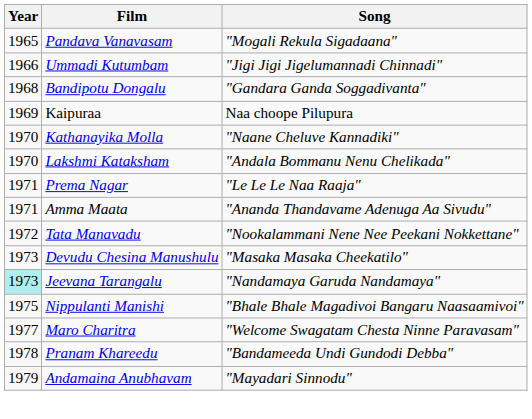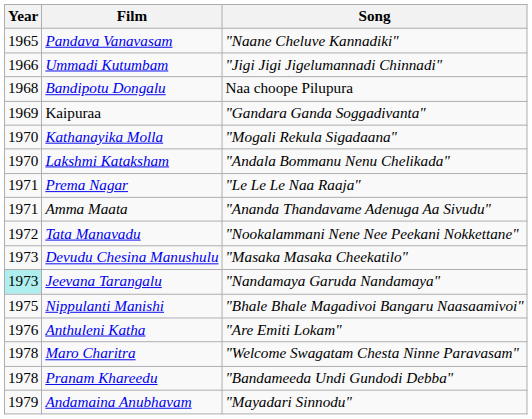Pandava Vanavasam | Song: "Mogali Rekula Sigadaana" -> "Naane Cheluve Kannadiki"
Bandipotu Dongalu | Song: "Gandara Ganda Soggadivanta" -> Naa choope Pilupura
Kaipuraa | Song: Naa choope Pilupura -> "Gandara Ganda Soggadivanta"
Kathanayika Molla | Song: "Naane Cheluve Kannadiki" -> "Mogali Rekula Sigadaana"
+ row: 1976 | Anthuleni Katha | "Are Emiti Lokam"
Maro Charitra | Year: 1977 -> 1978
